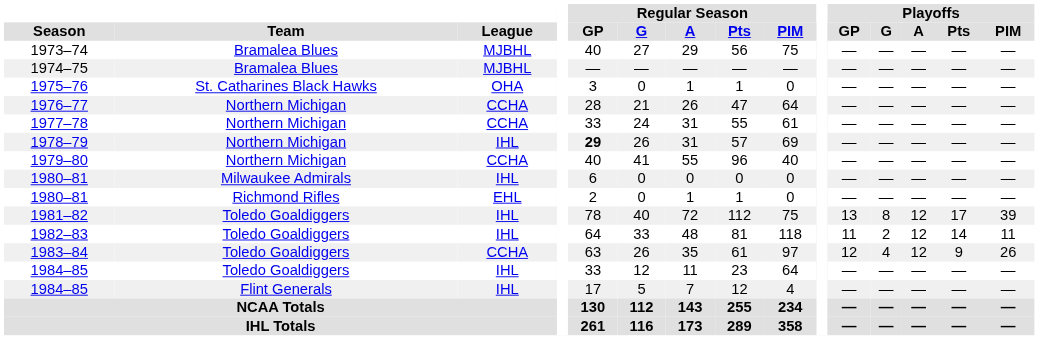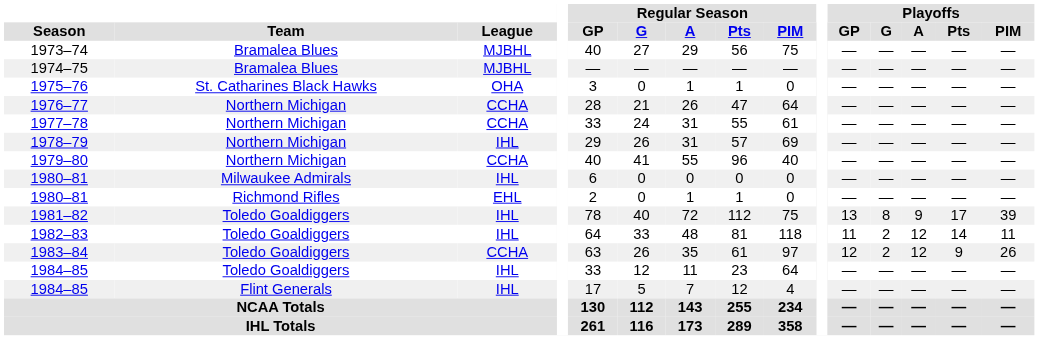1978–79 | Regular Season / GP: bold -> normal
1981–82 | Playoffs / A: 12 -> 9
1983–84 | Playoffs / G: 4 -> 2
